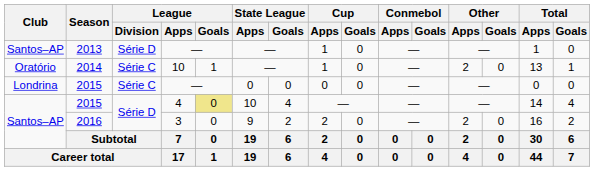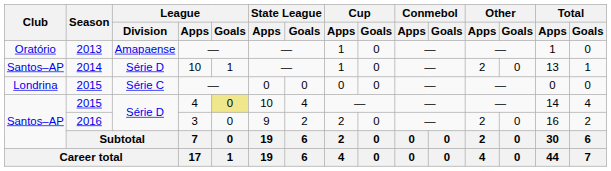2013 | Club: Santos–AP -> Oratório
2013 | League / Division: Série D -> Amapaense
2014 | Club: Oratório -> Santos–AP
2014 | League / Division: Série C -> Série D
